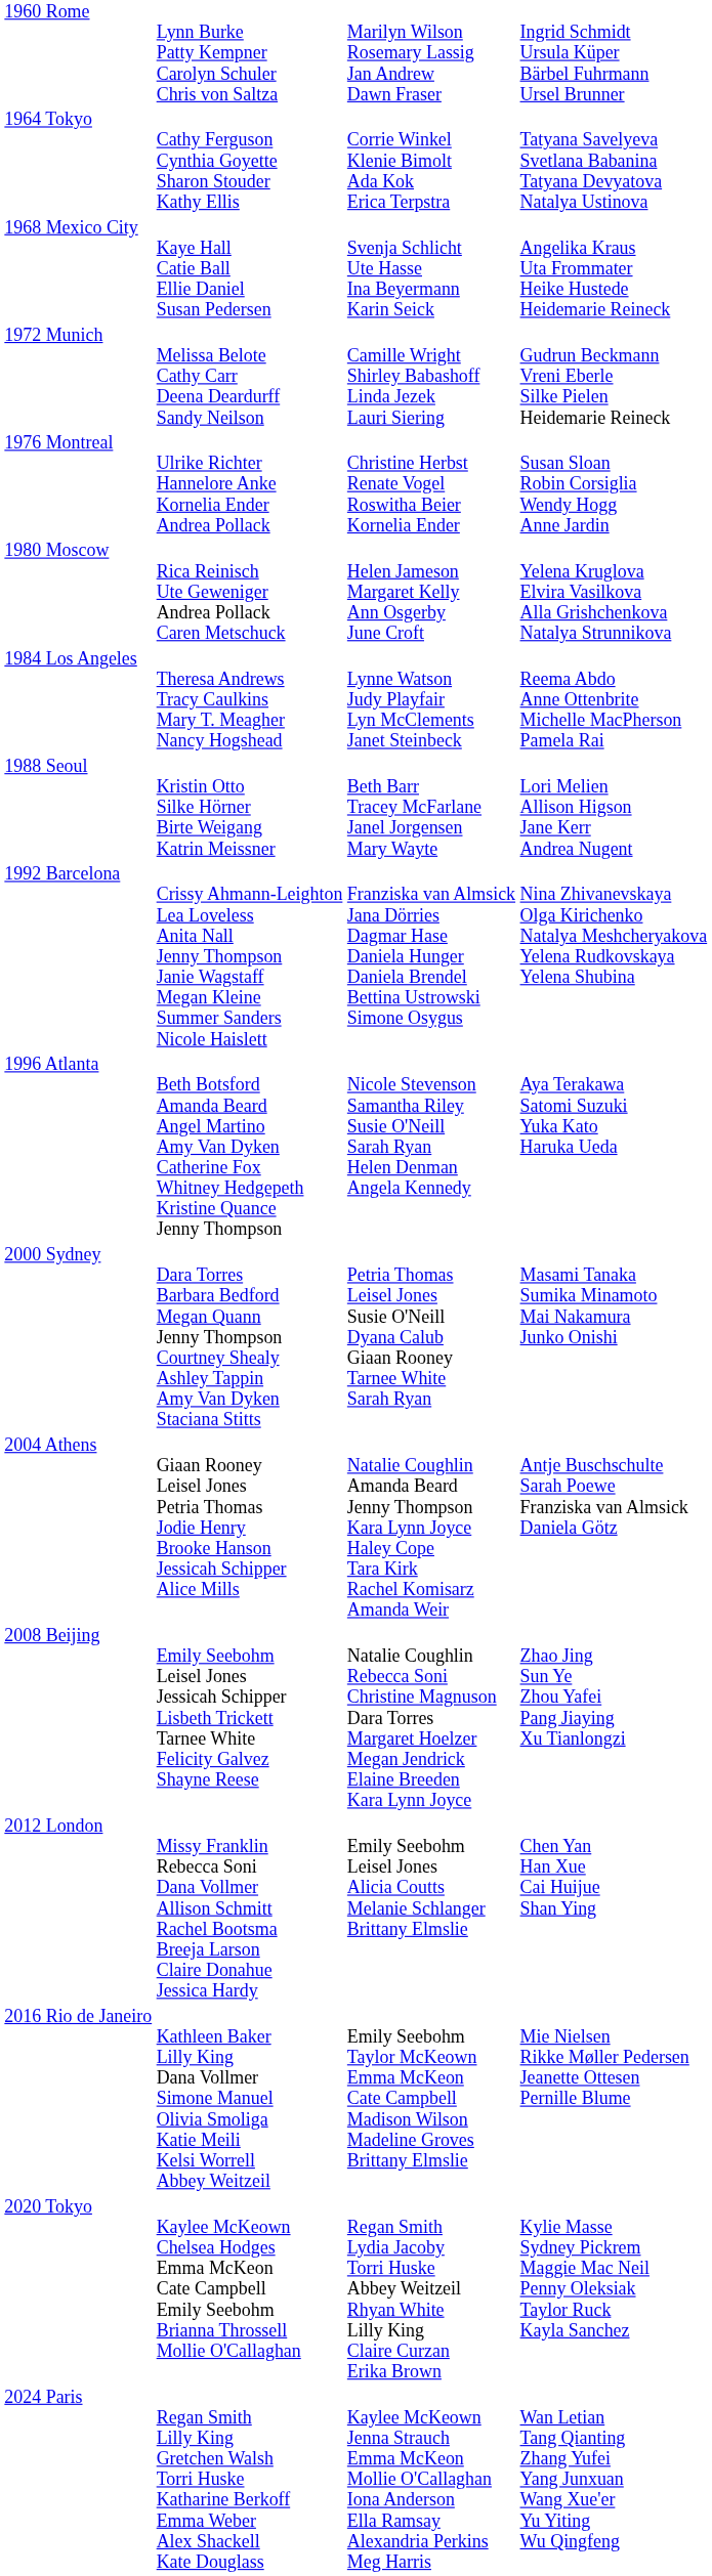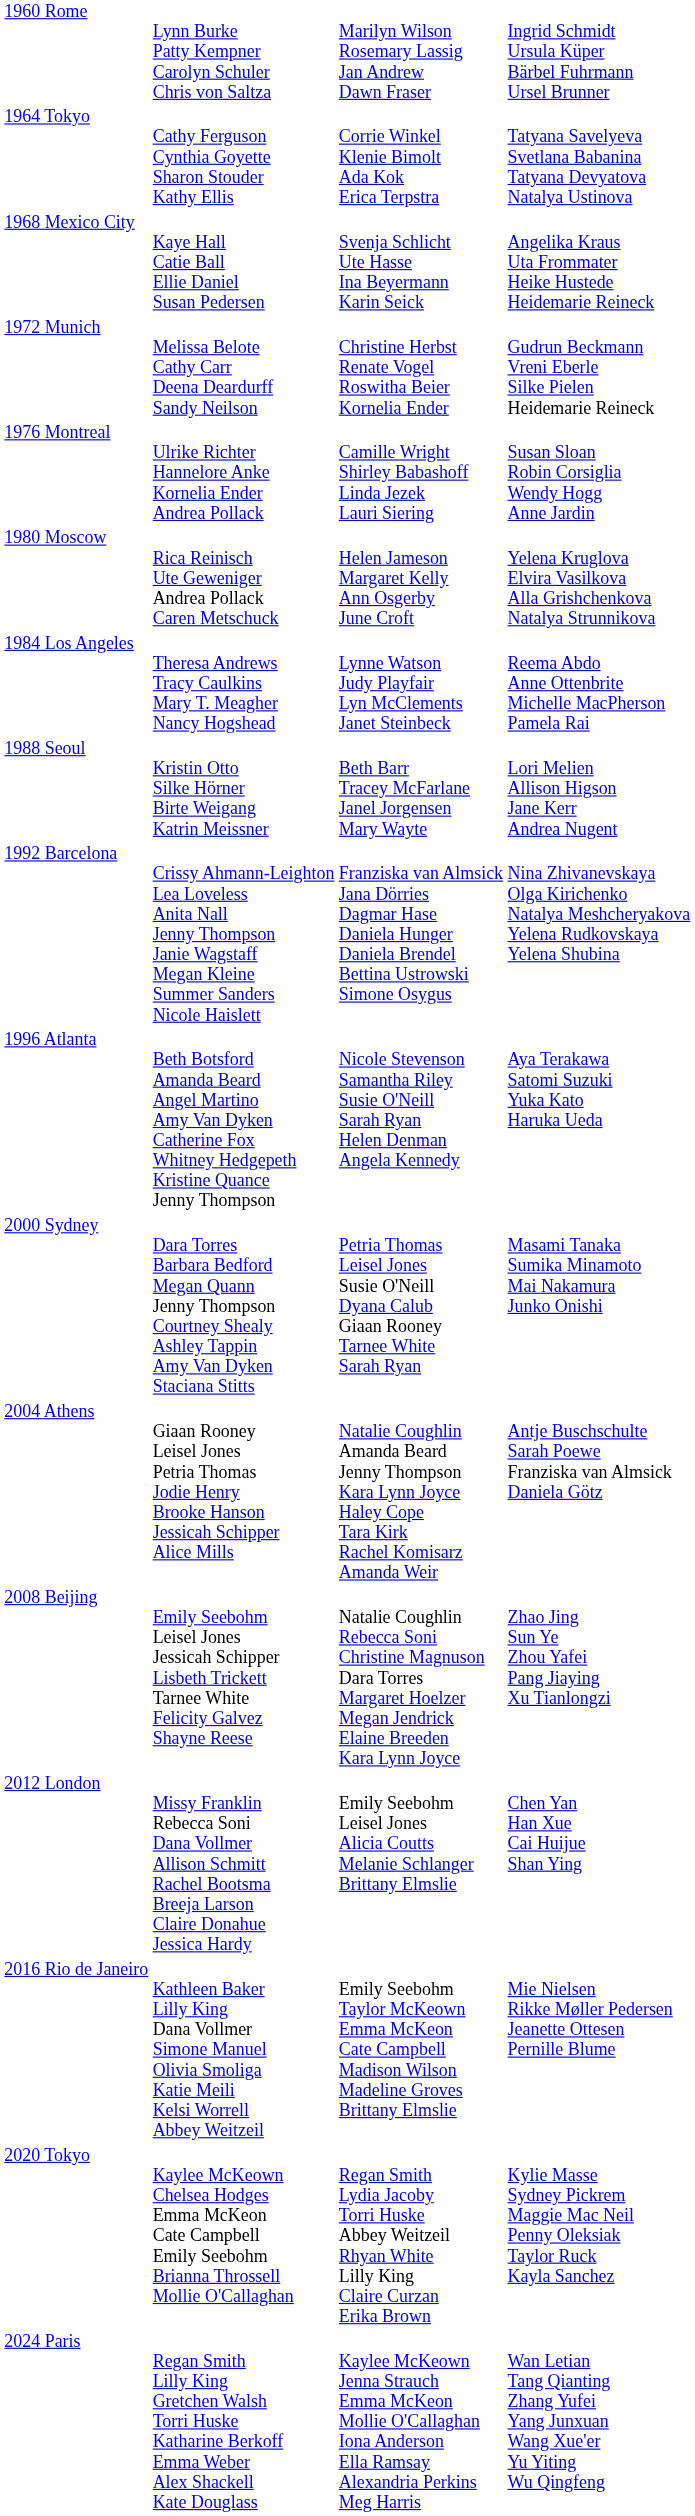1972 Munich | column 3: Camille Wright Shirley Babashoff Linda Jezek Lauri Siering -> Christine Herbst Renate Vogel Roswitha Beier Kornelia Ender
1976 Montreal | column 3: Christine Herbst Renate Vogel Roswitha Beier Kornelia Ender -> Camille Wright Shirley Babashoff Linda Jezek Lauri Siering
